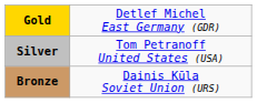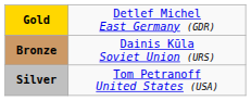rows swapped: Silver <-> Bronze
